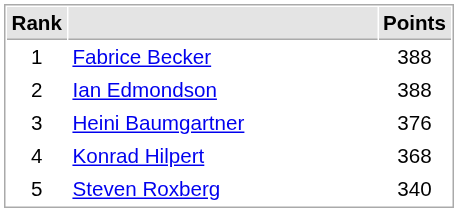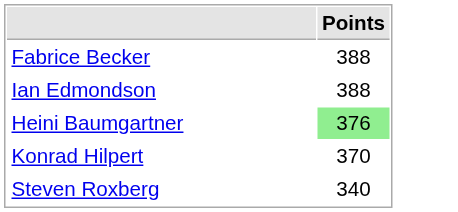- column: Rank | 1 | 2 | 3 | 4 | 5
Heini Baumgartner | Points: no background -> lightgreen background
Konrad Hilpert | Points: 368 -> 370
